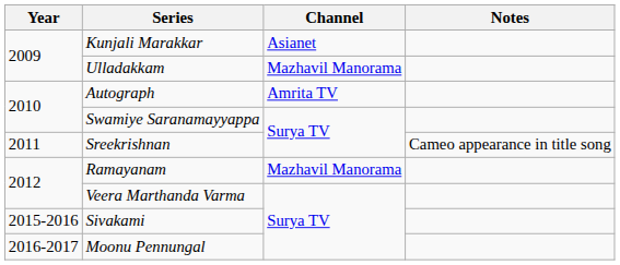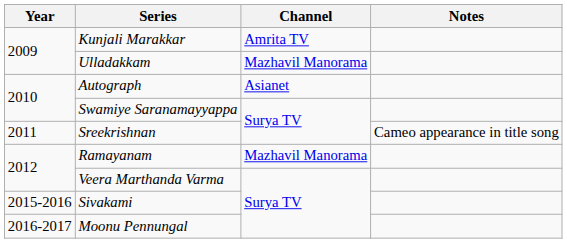Kunjali Marakkar | Channel: Asianet -> Amrita TV
Autograph | Channel: Amrita TV -> Asianet
